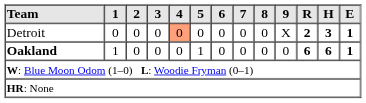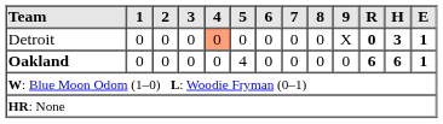Detroit | R: 2 -> 0
Oakland | 1: 1 -> 0
Oakland | 5: 1 -> 4
